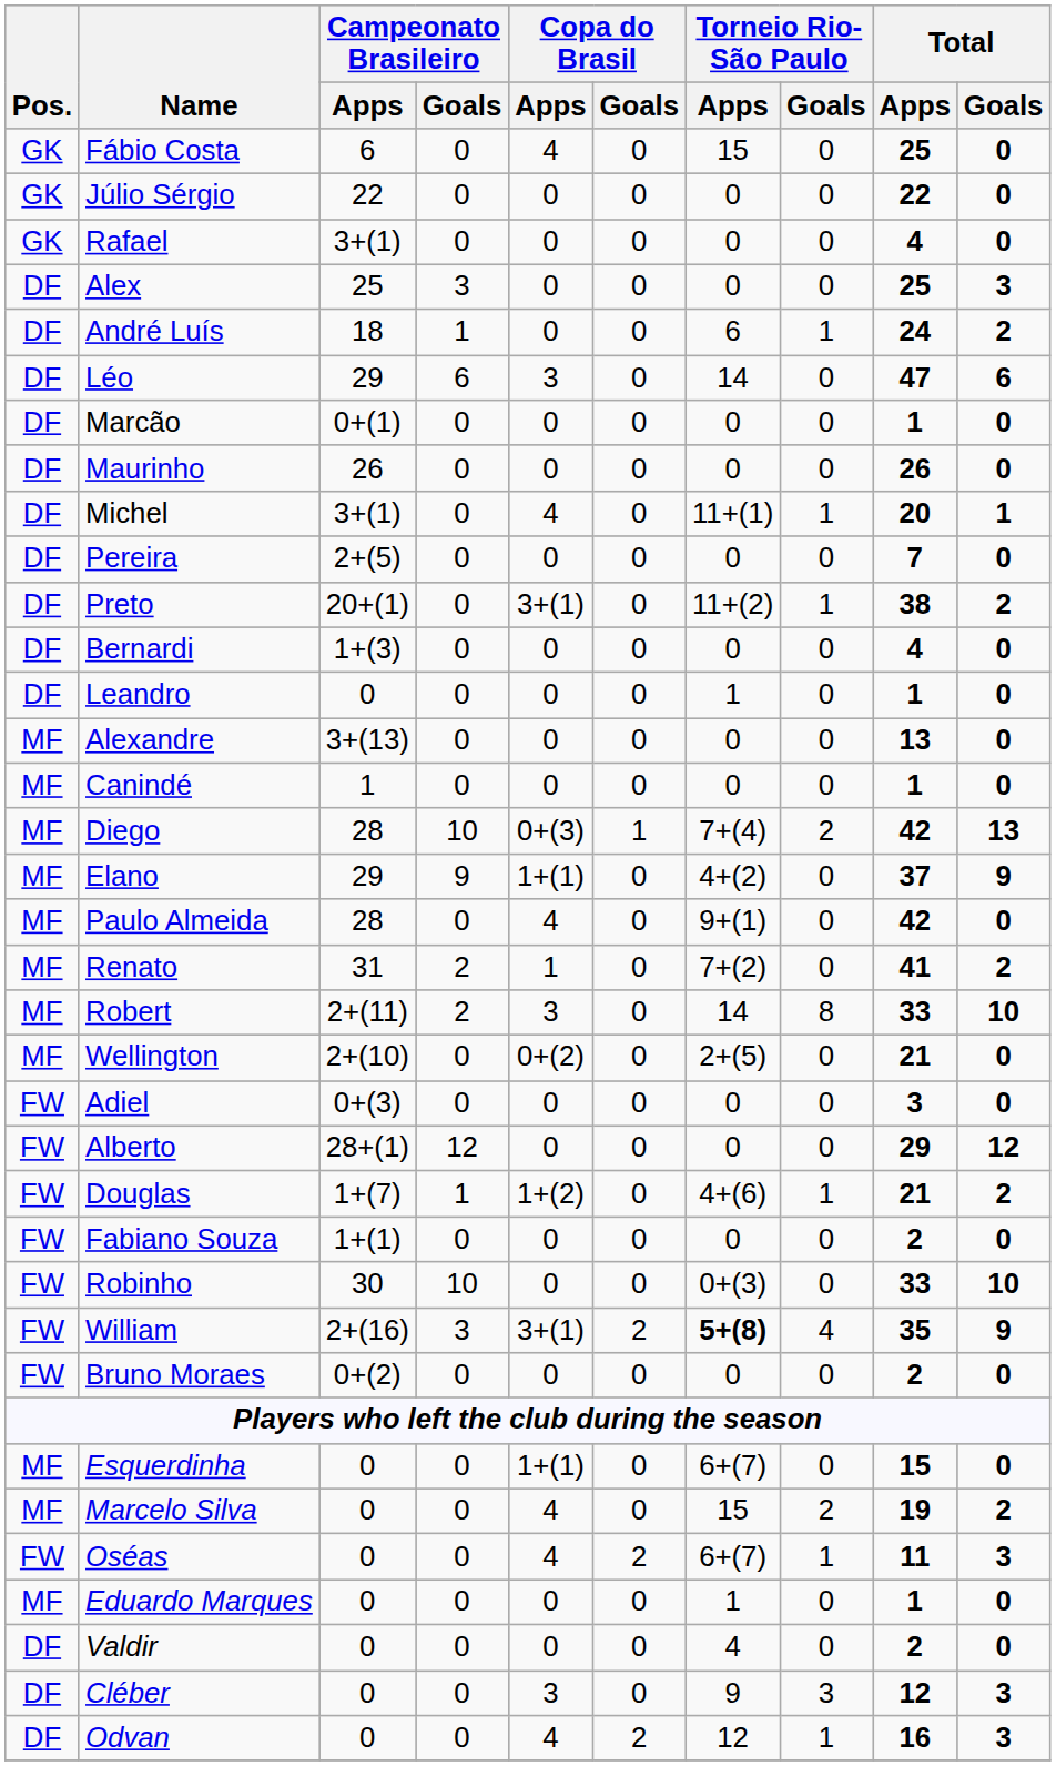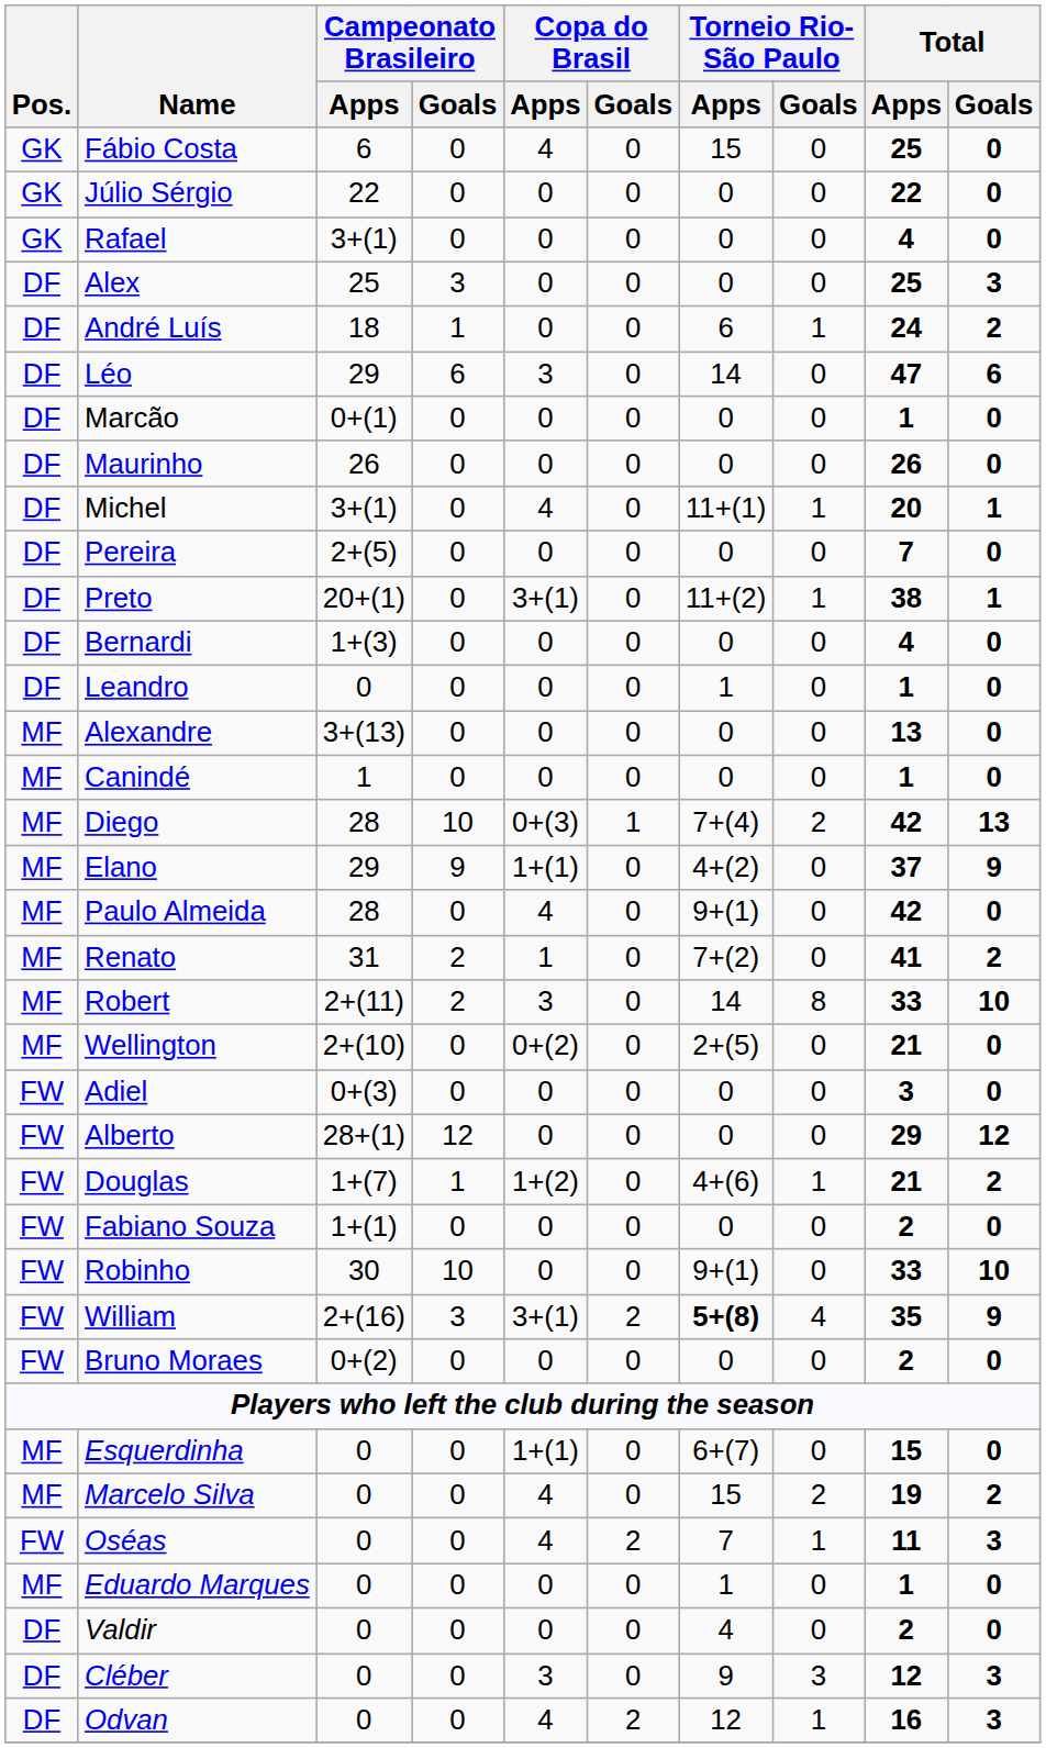Preto | Total / Goals: 2 -> 1
Robinho | Torneio Rio-São Paulo / Apps: 0+(3) -> 9+(1)
Oséas | Torneio Rio-São Paulo / Apps: 6+(7) -> 7
